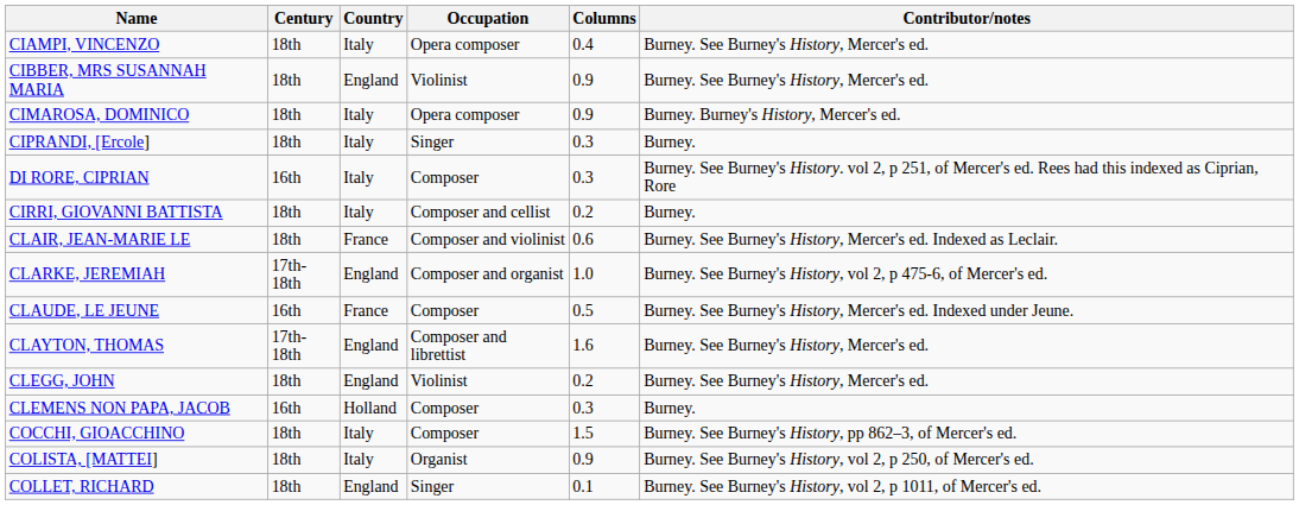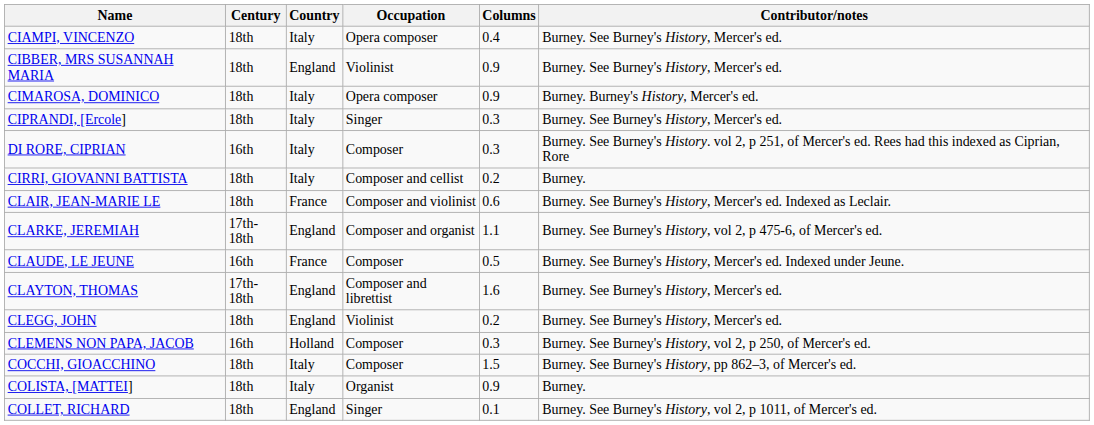CIPRANDI, [Ercole] | Contributor/notes: Burney. -> Burney. See Burney's History, Mercer's ed.
CLARKE, JEREMIAH | Columns: 1.0 -> 1.1
CLEMENS NON PAPA, JACOB | Contributor/notes: Burney. -> Burney. See Burney's History, vol 2, p 250, of Mercer's ed.
COLISTA, [MATTEI] | Contributor/notes: Burney. See Burney's History, vol 2, p 250, of Mercer's ed. -> Burney.
